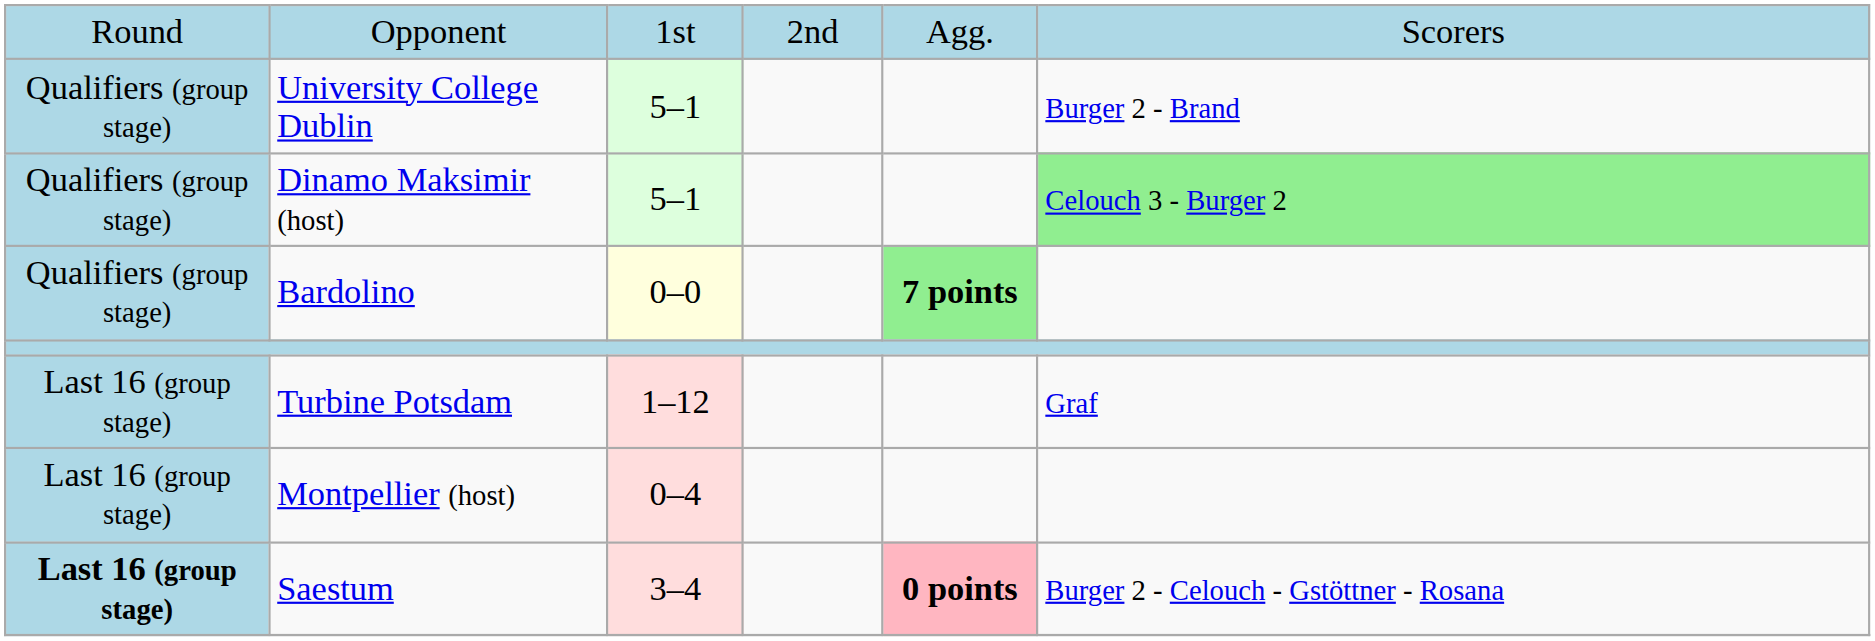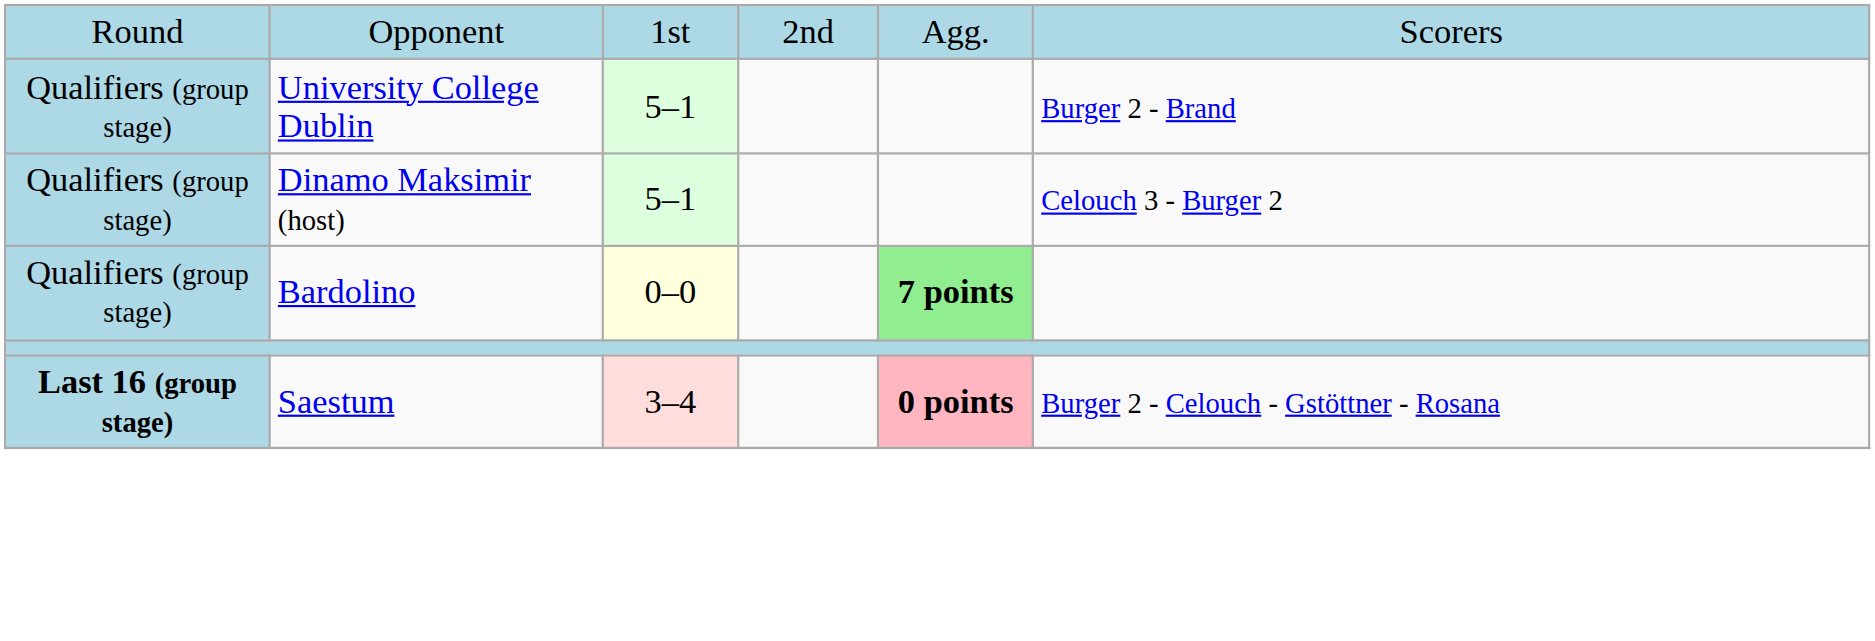Dinamo Maksimir (host) | column 6: lightgreen background -> no background
- row: Last 16 (group stage) | Turbine Potsdam | 1–12 | Graf
- row: Last 16 (group stage) | Montpellier (host) | 0–4
